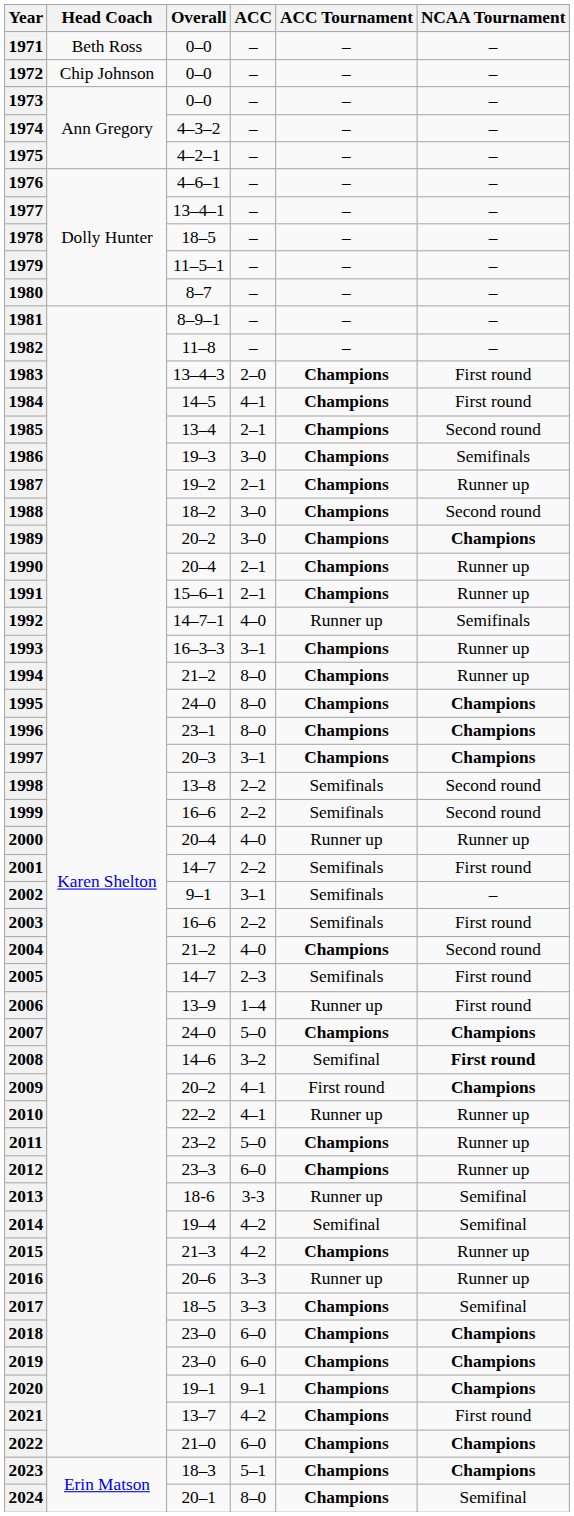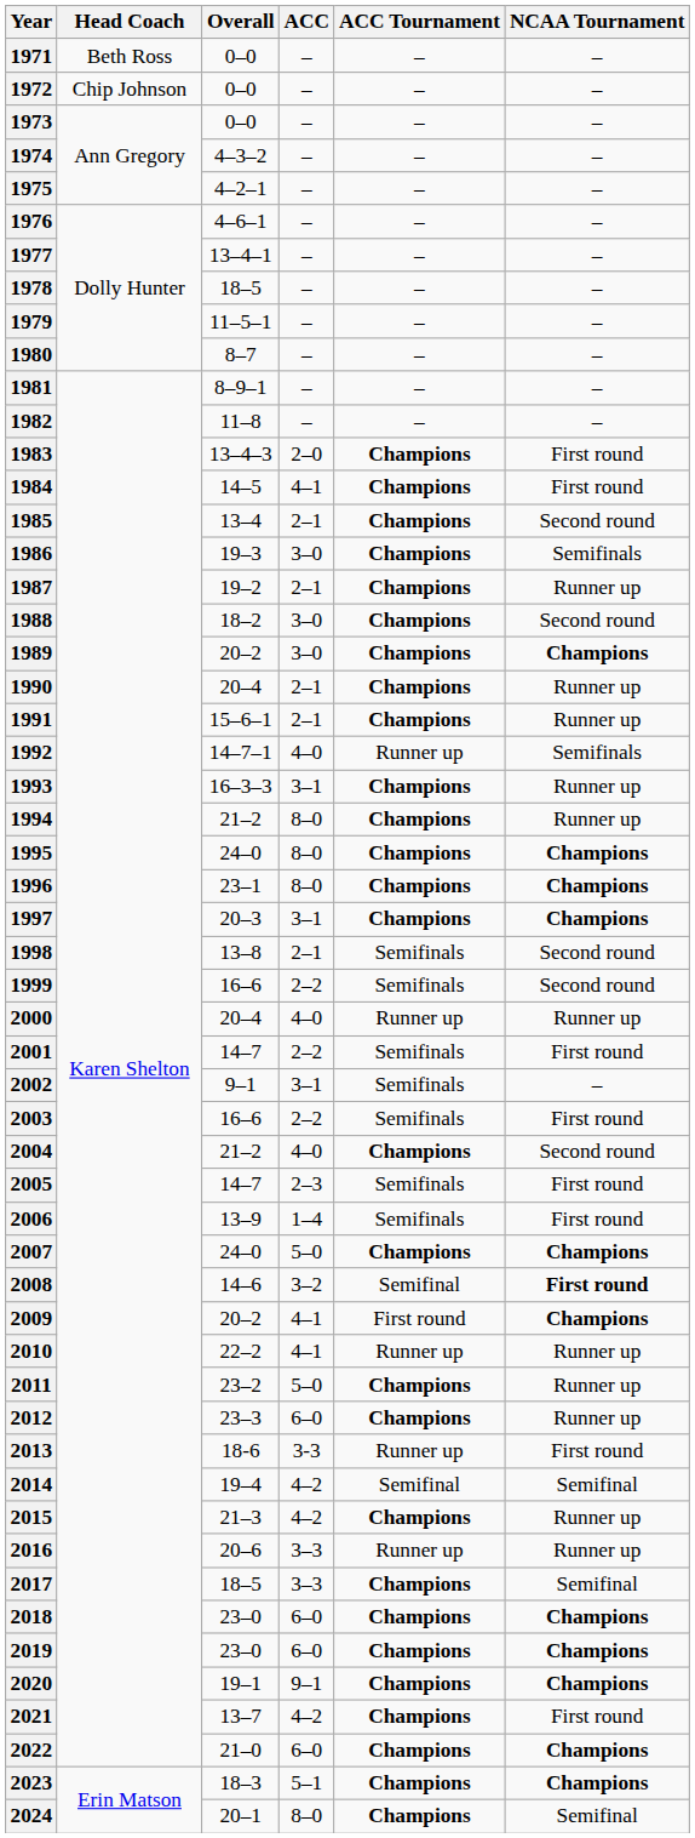1998 | ACC: 2–2 -> 2–1
2006 | ACC Tournament: Runner up -> Semifinals
2013 | NCAA Tournament: Semifinal -> First round
